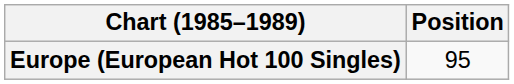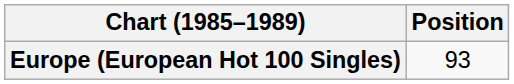Europe (European Hot 100 Singles) | Position: 95 -> 93
